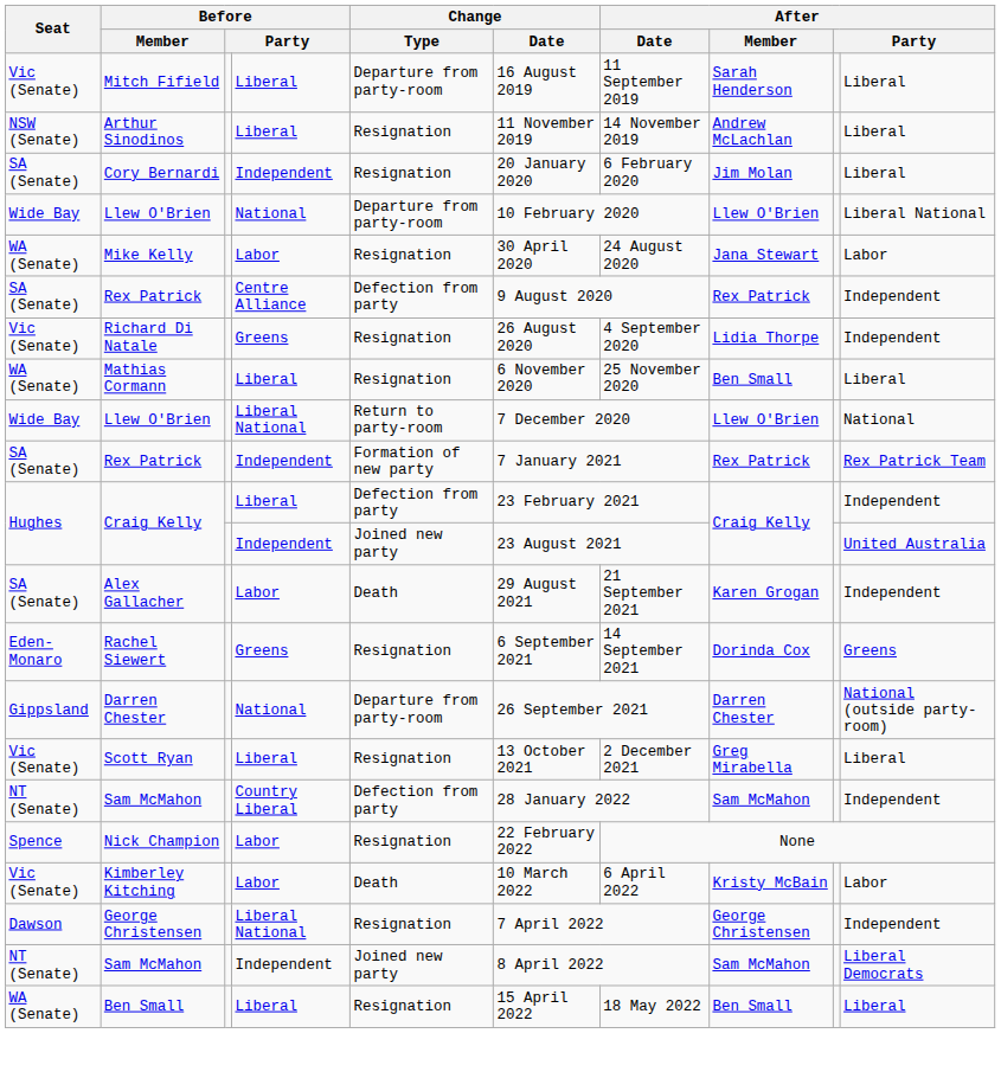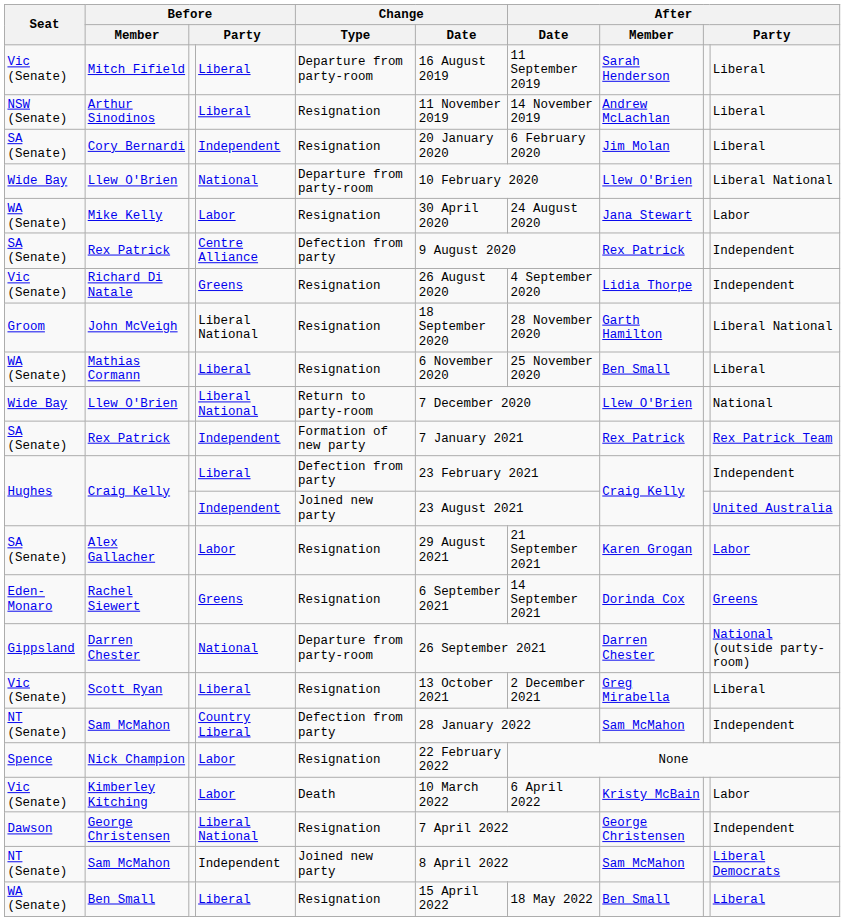+ row: Groom | John McVeigh | Liberal National | Resignation | 18 September 2020 | 28 November 2020 | Garth Hamilton | Liberal National
Alex Gallacher | Change / Type: Death -> Resignation
Alex Gallacher | column 10: Independent -> Labor
